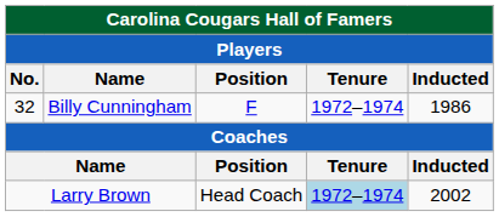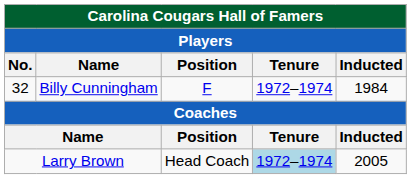32 | Inducted: 1986 -> 1984
Larry Brown | Inducted: 2002 -> 2005
